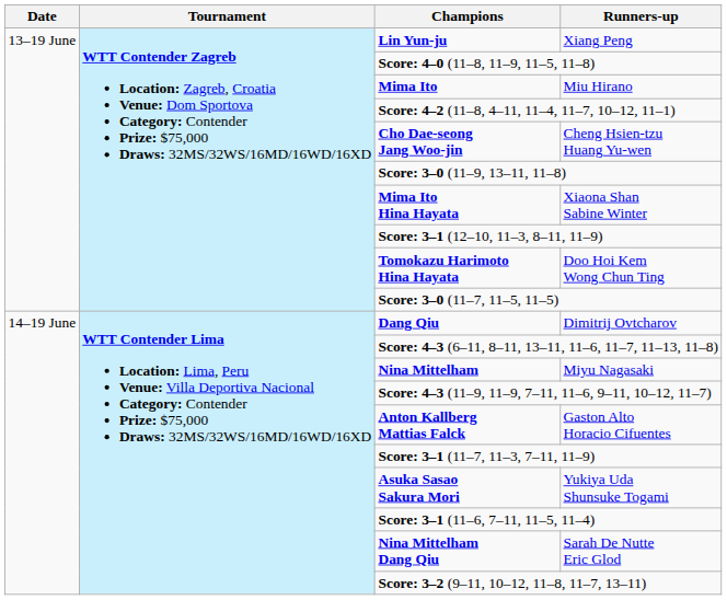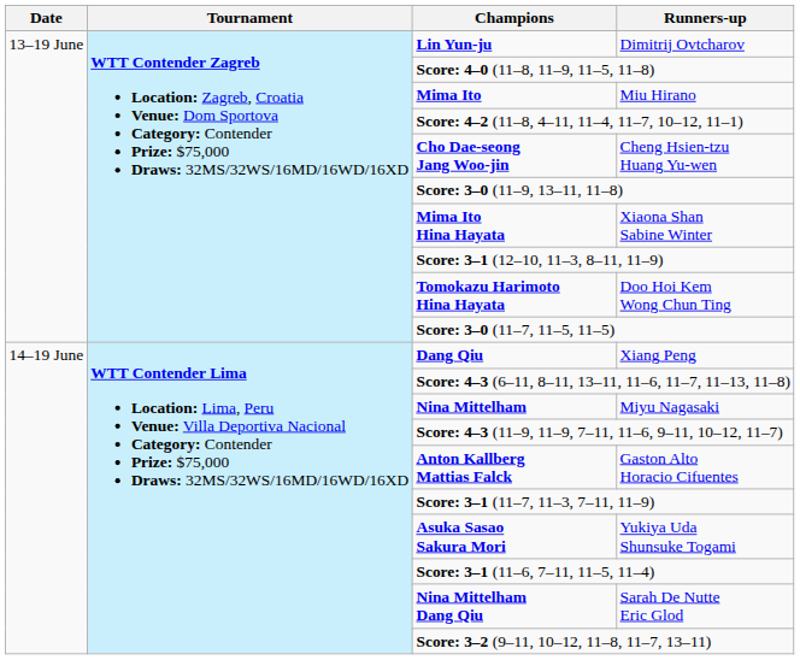Lin Yun-ju | Runners-up: Xiang Peng -> Dimitrij Ovtcharov
Dang Qiu | Runners-up: Dimitrij Ovtcharov -> Xiang Peng
